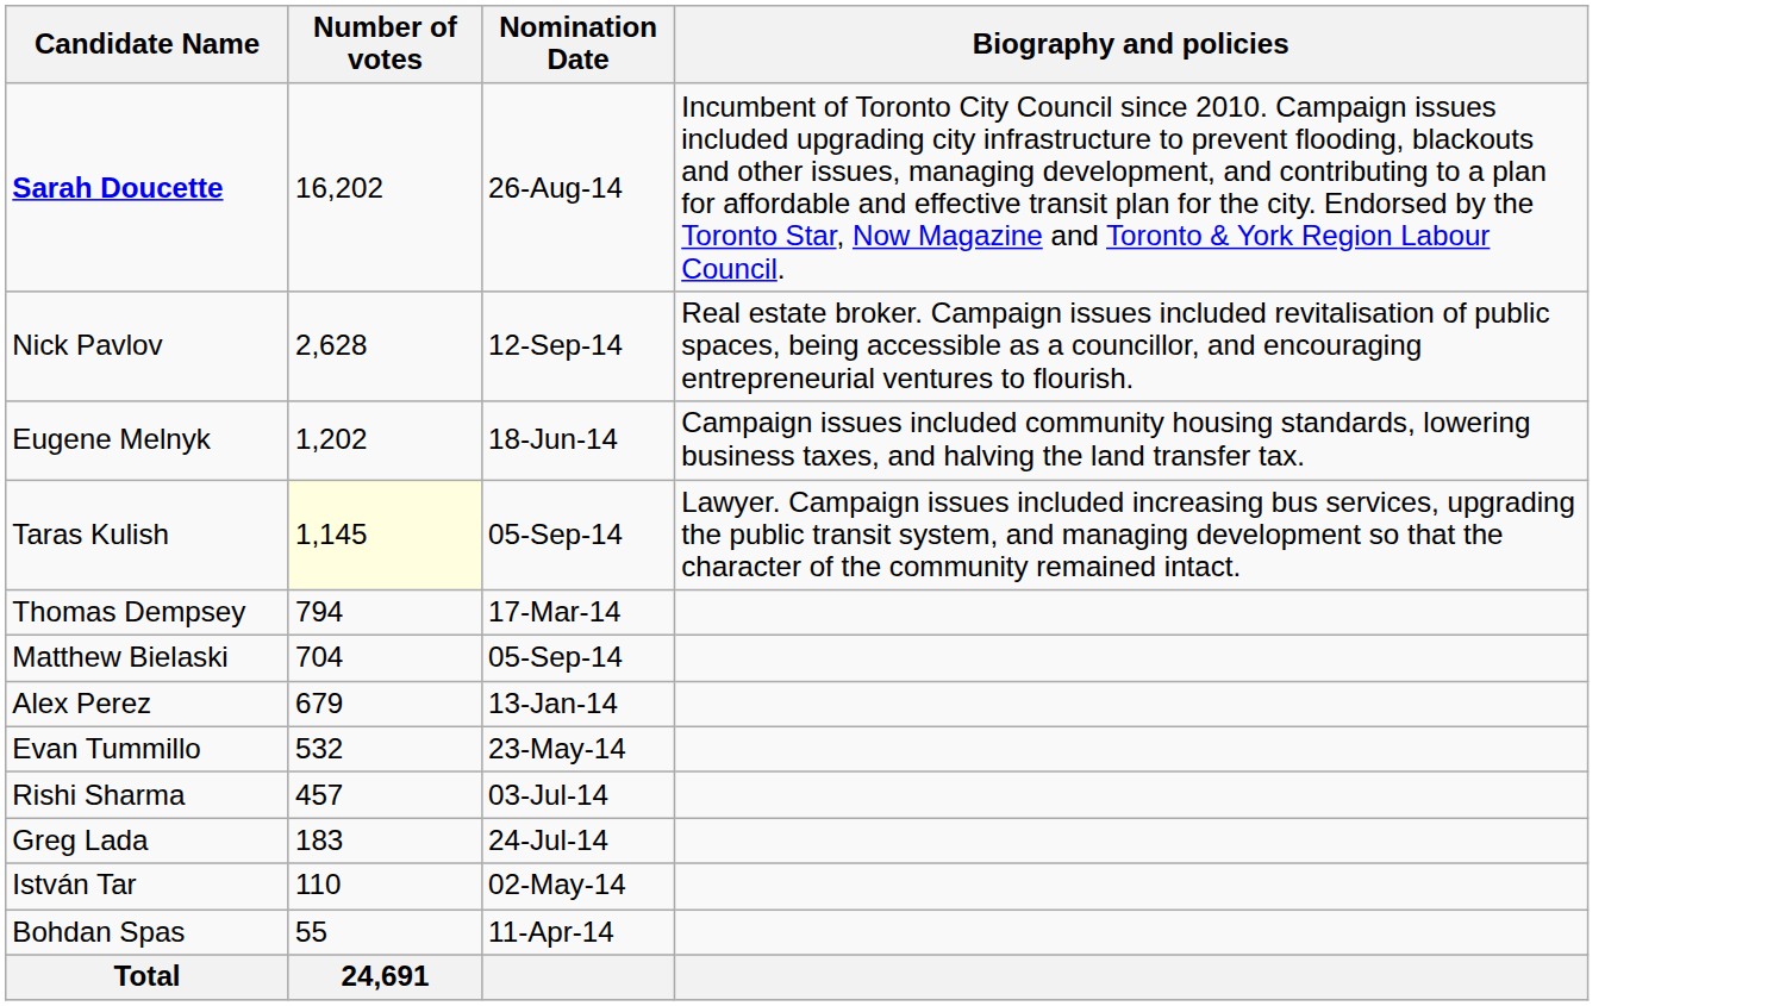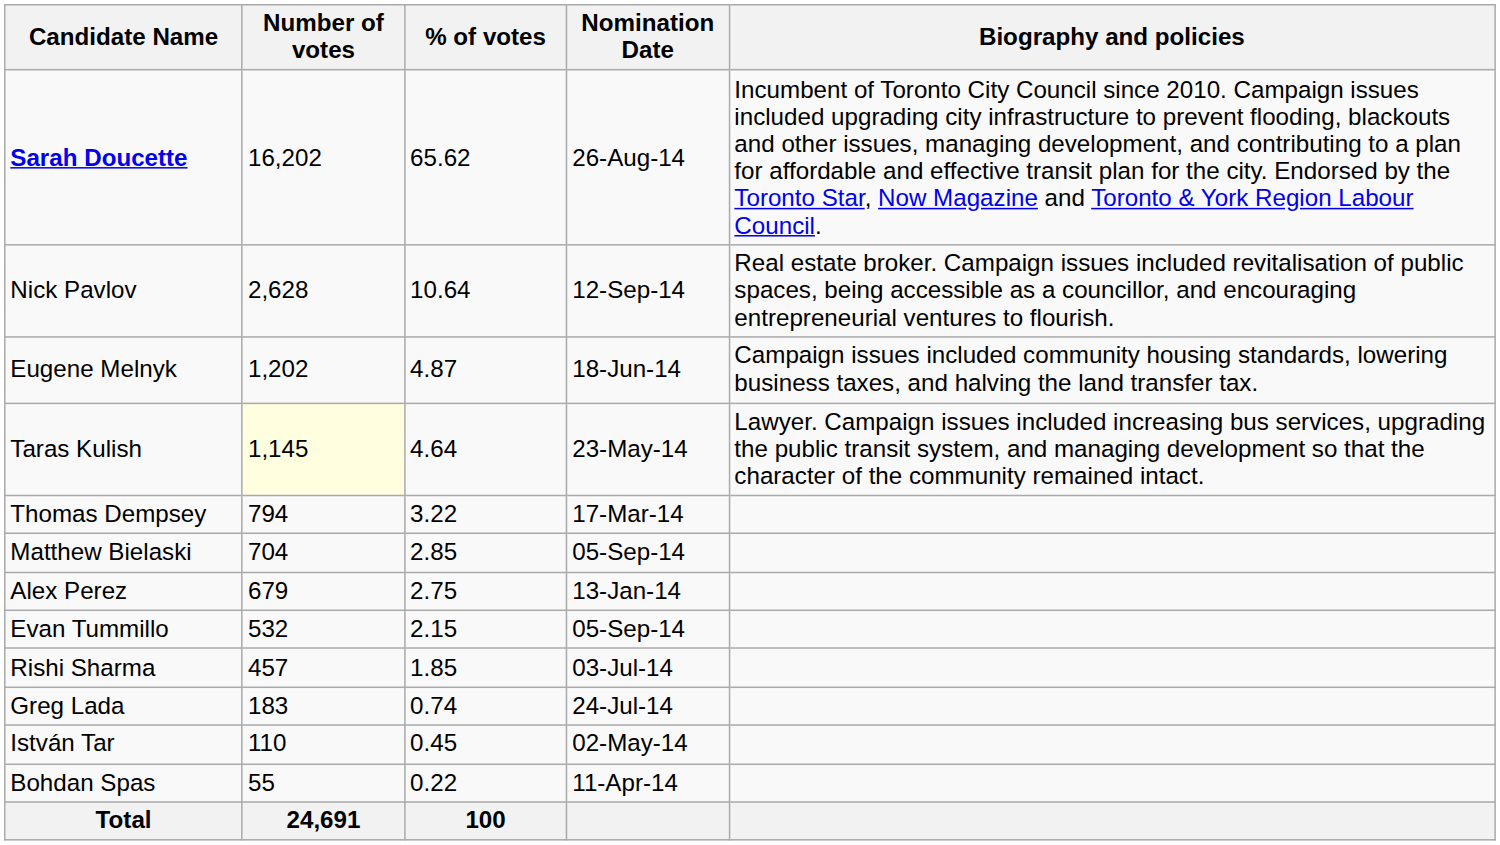+ column: % of votes | 65.62 | 10.64 | 4.87 | 4.64 | 3.22 | 2.85 | 2.75 | 2.15 | 1.85 | 0.74 | 0.45 | 0.22 | 100
Taras Kulish | Nomination Date: 05-Sep-14 -> 23-May-14
Evan Tummillo | Nomination Date: 23-May-14 -> 05-Sep-14
